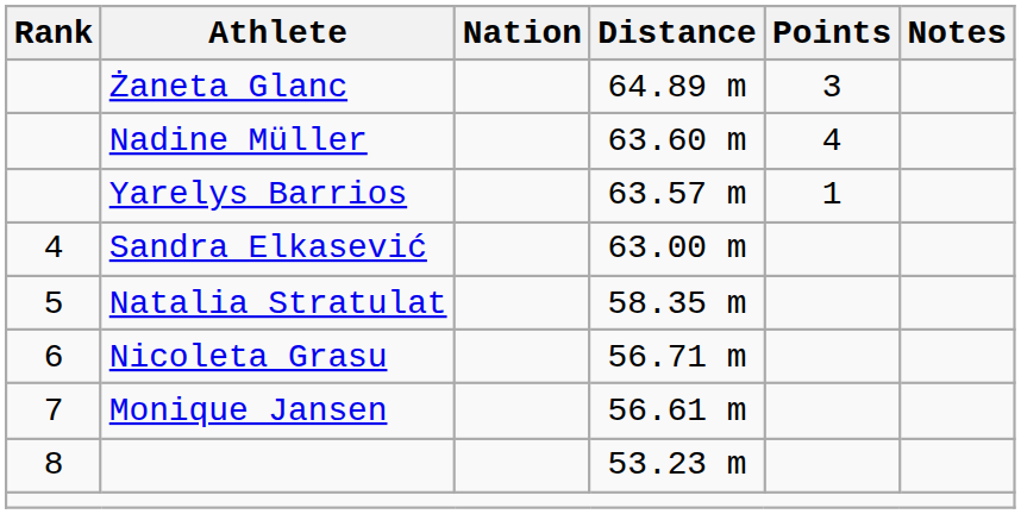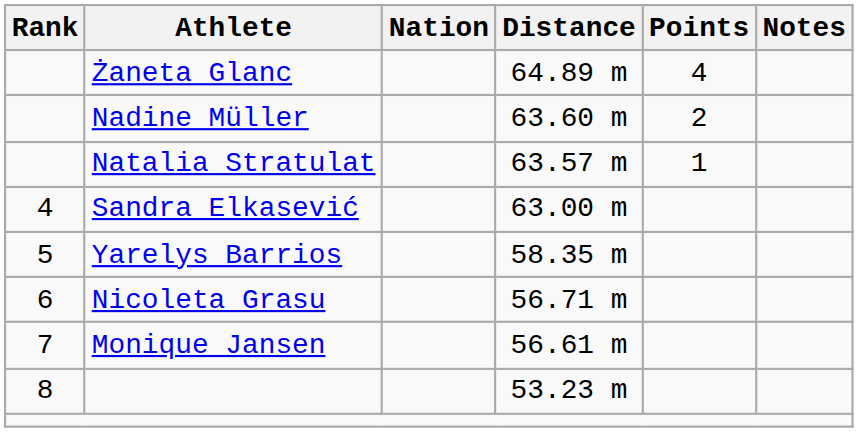64.89 m | Points: 3 -> 4
63.60 m | Points: 4 -> 2
63.57 m | Athlete: Yarelys Barrios -> Natalia Stratulat
58.35 m | Athlete: Natalia Stratulat -> Yarelys Barrios
